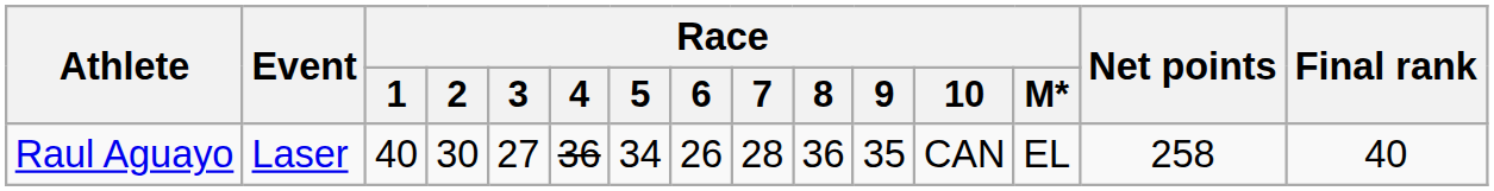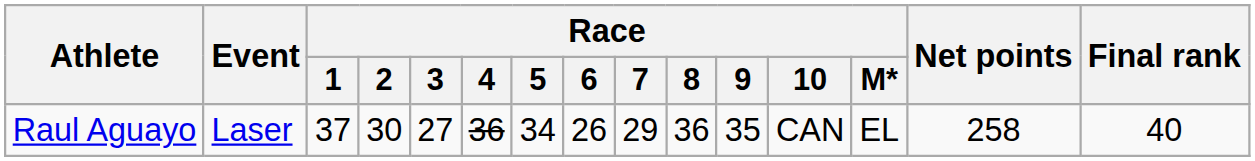Raul Aguayo | Race / 1: 40 -> 37
Raul Aguayo | Race / 7: 28 -> 29
